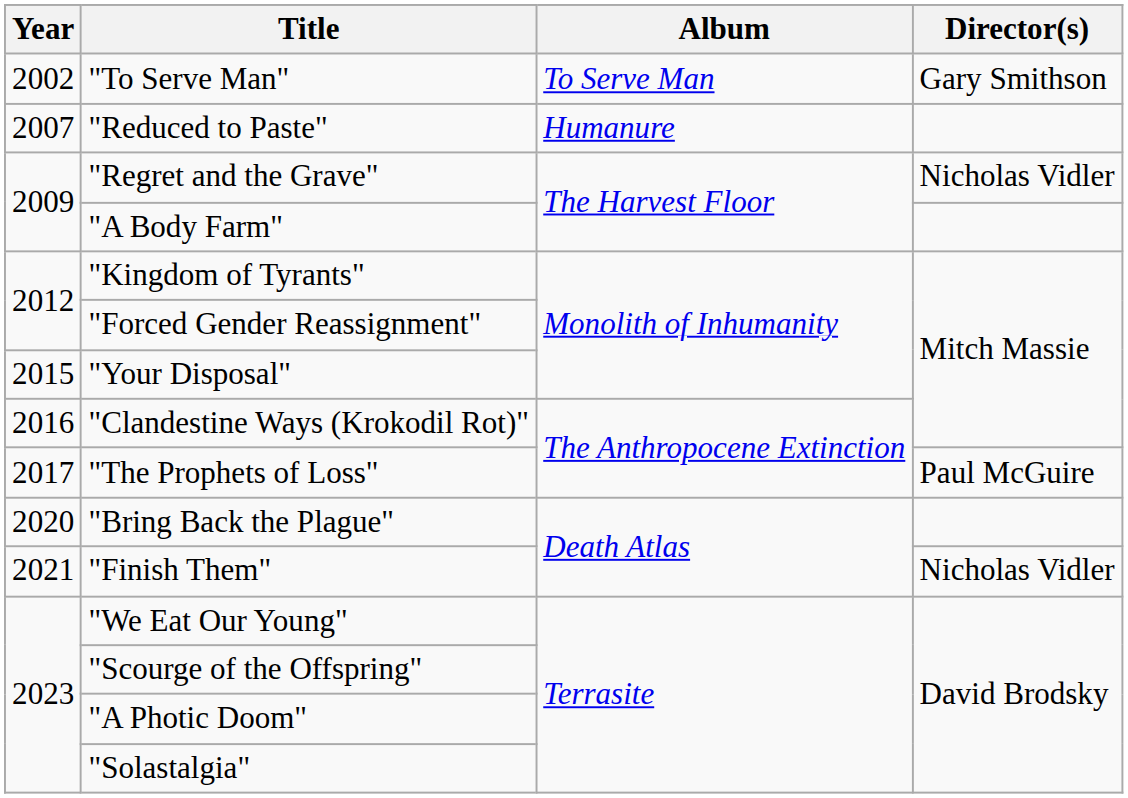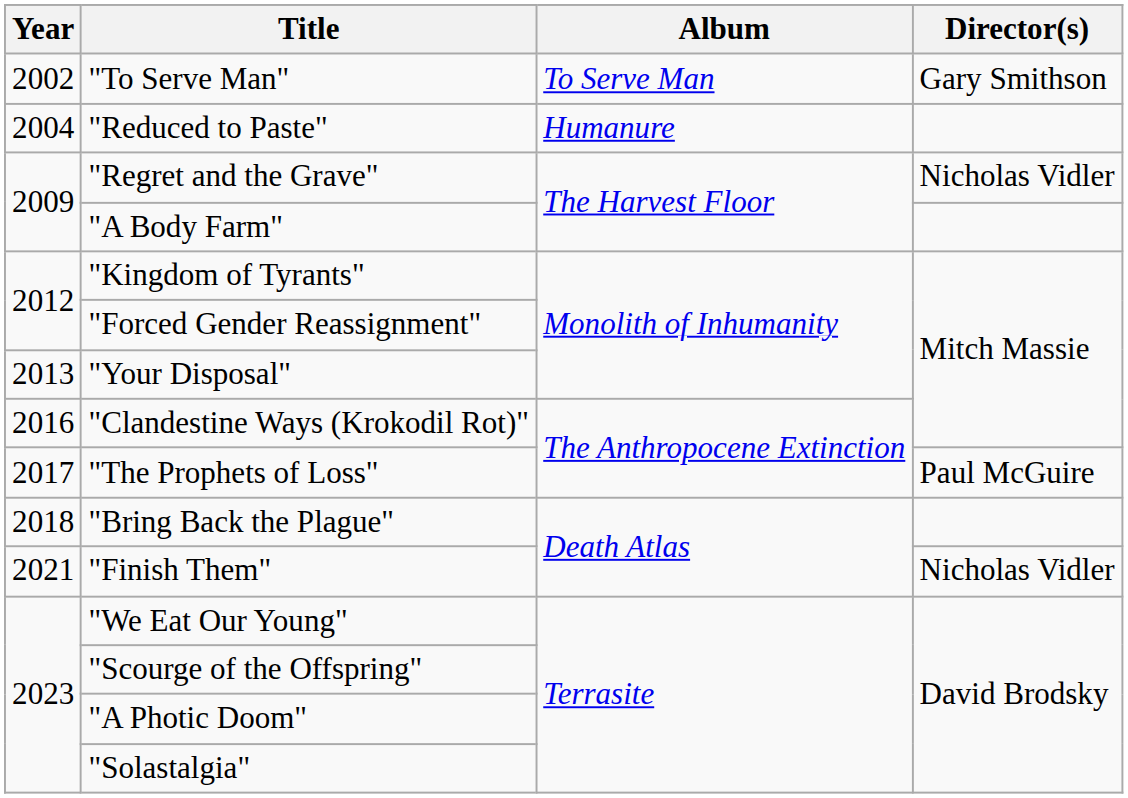"Reduced to Paste" | Year: 2007 -> 2004
"Your Disposal" | Year: 2015 -> 2013
"Bring Back the Plague" | Year: 2020 -> 2018
